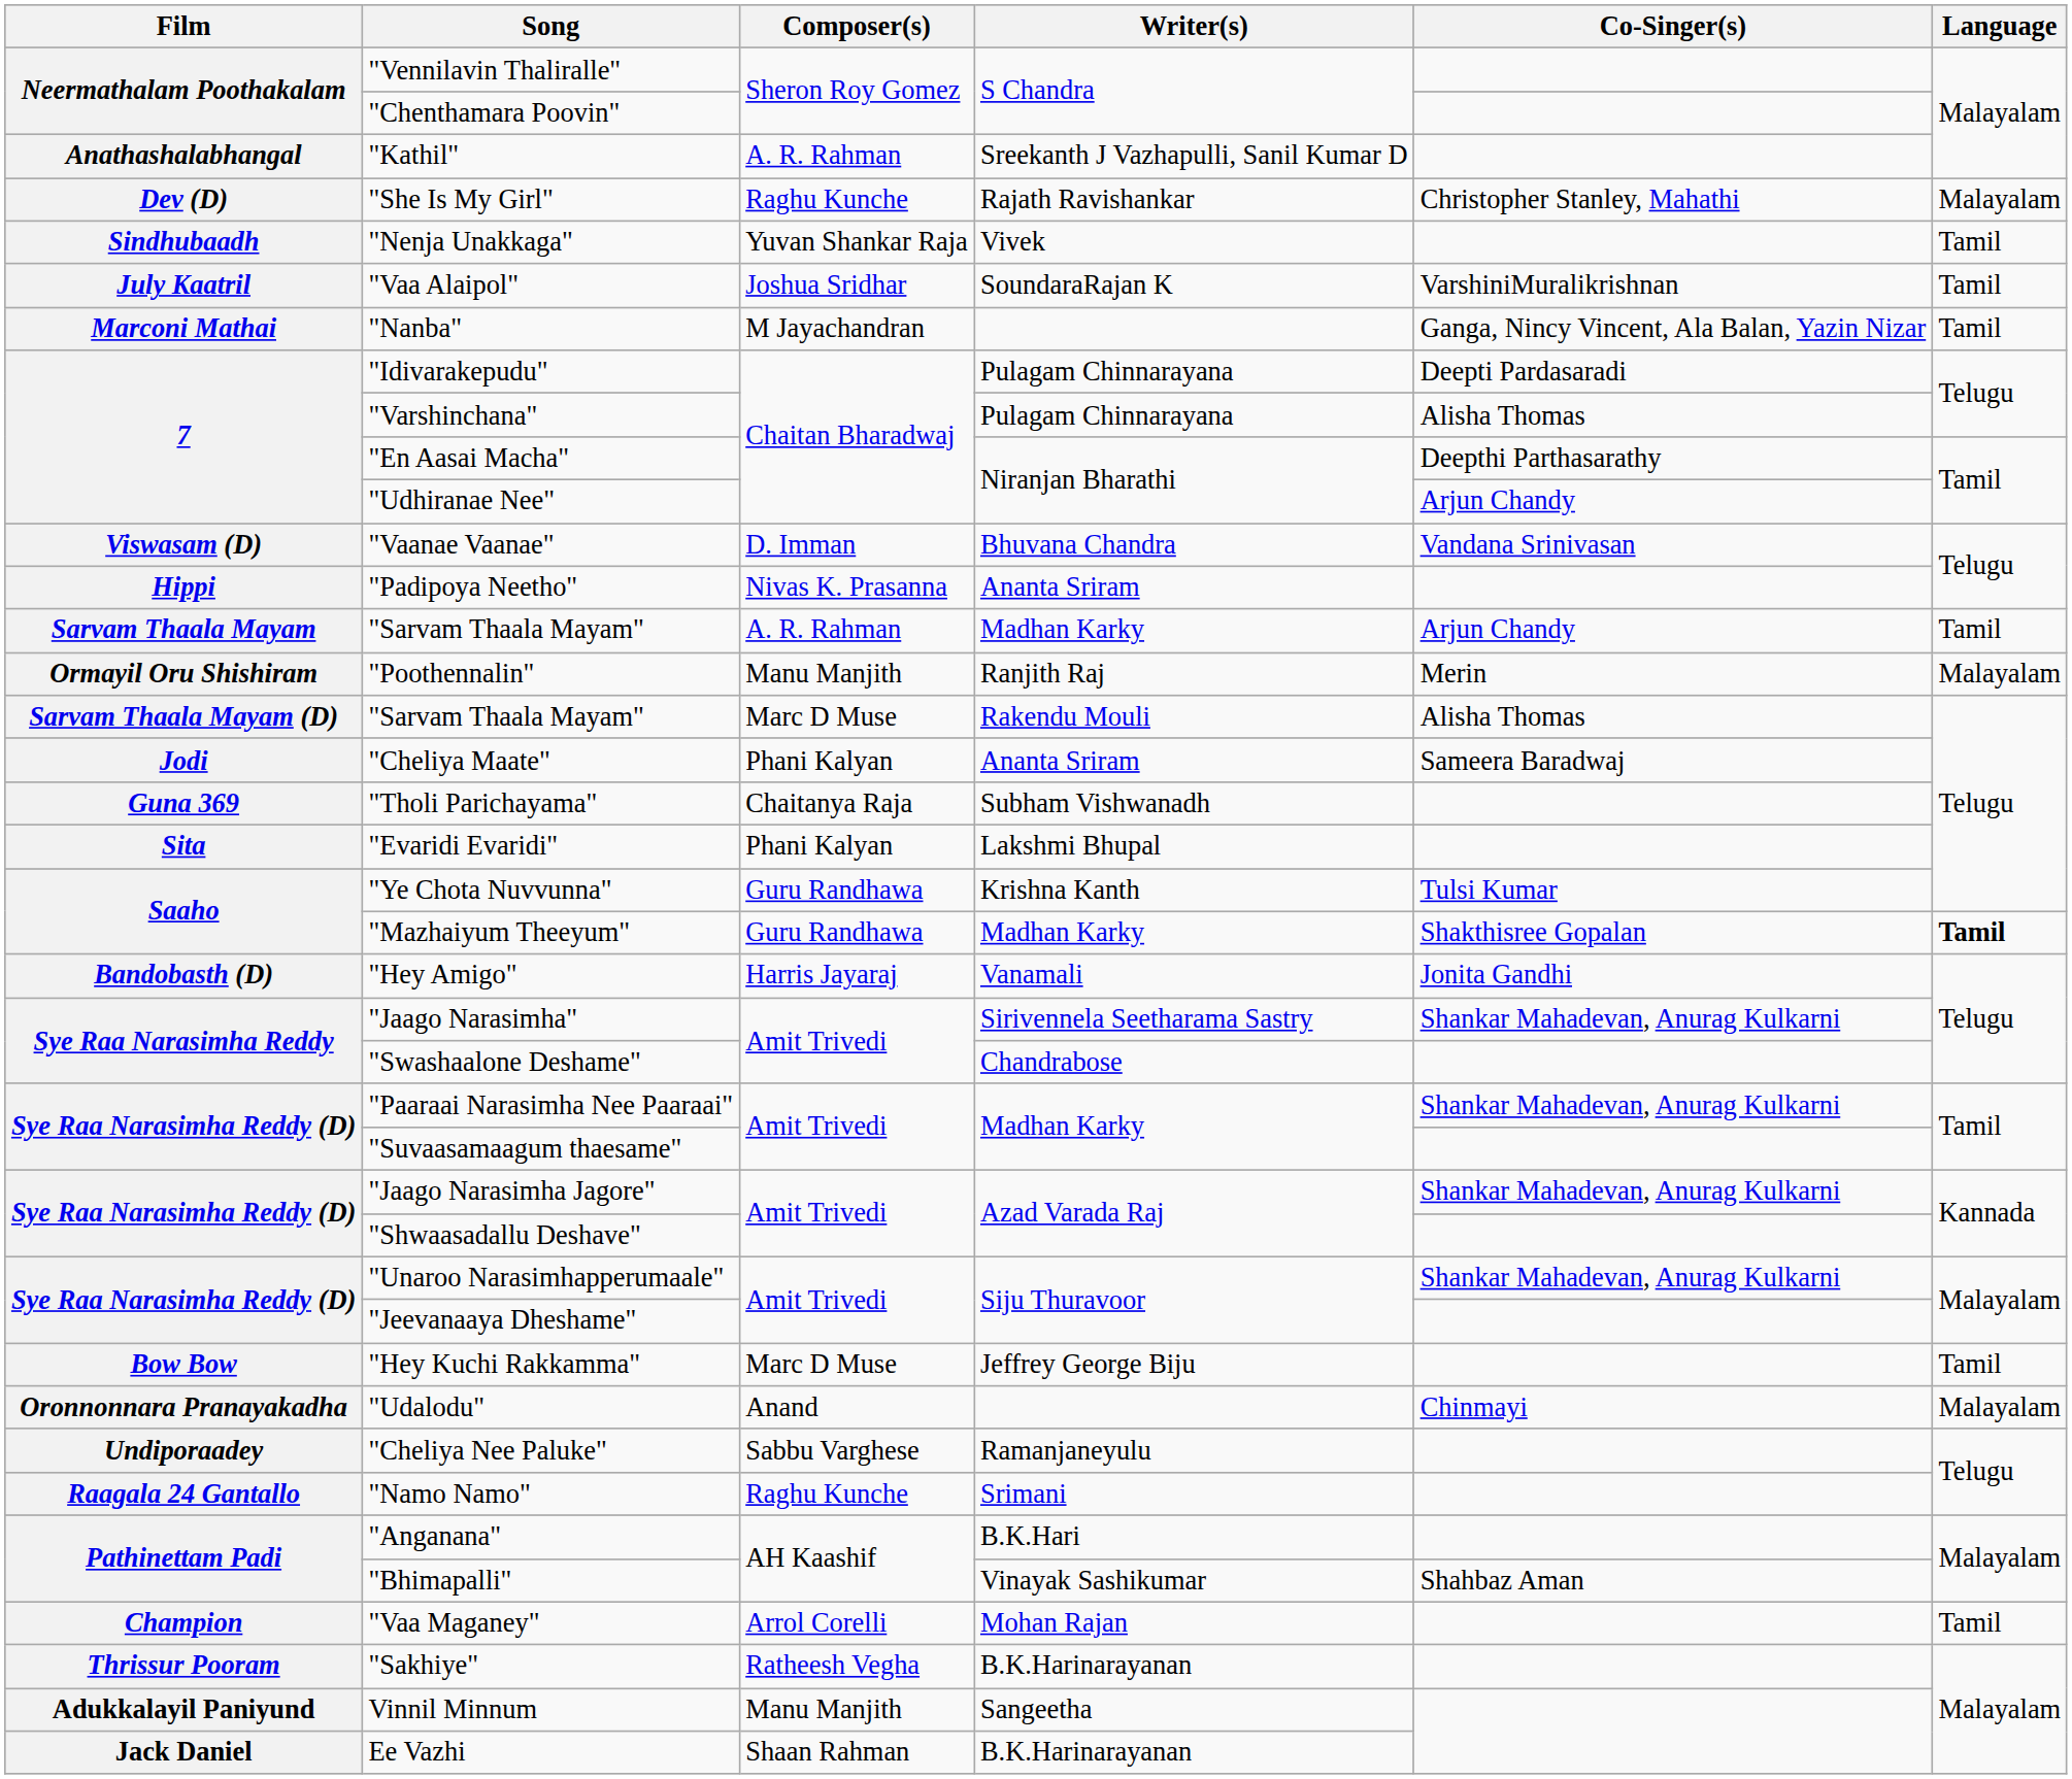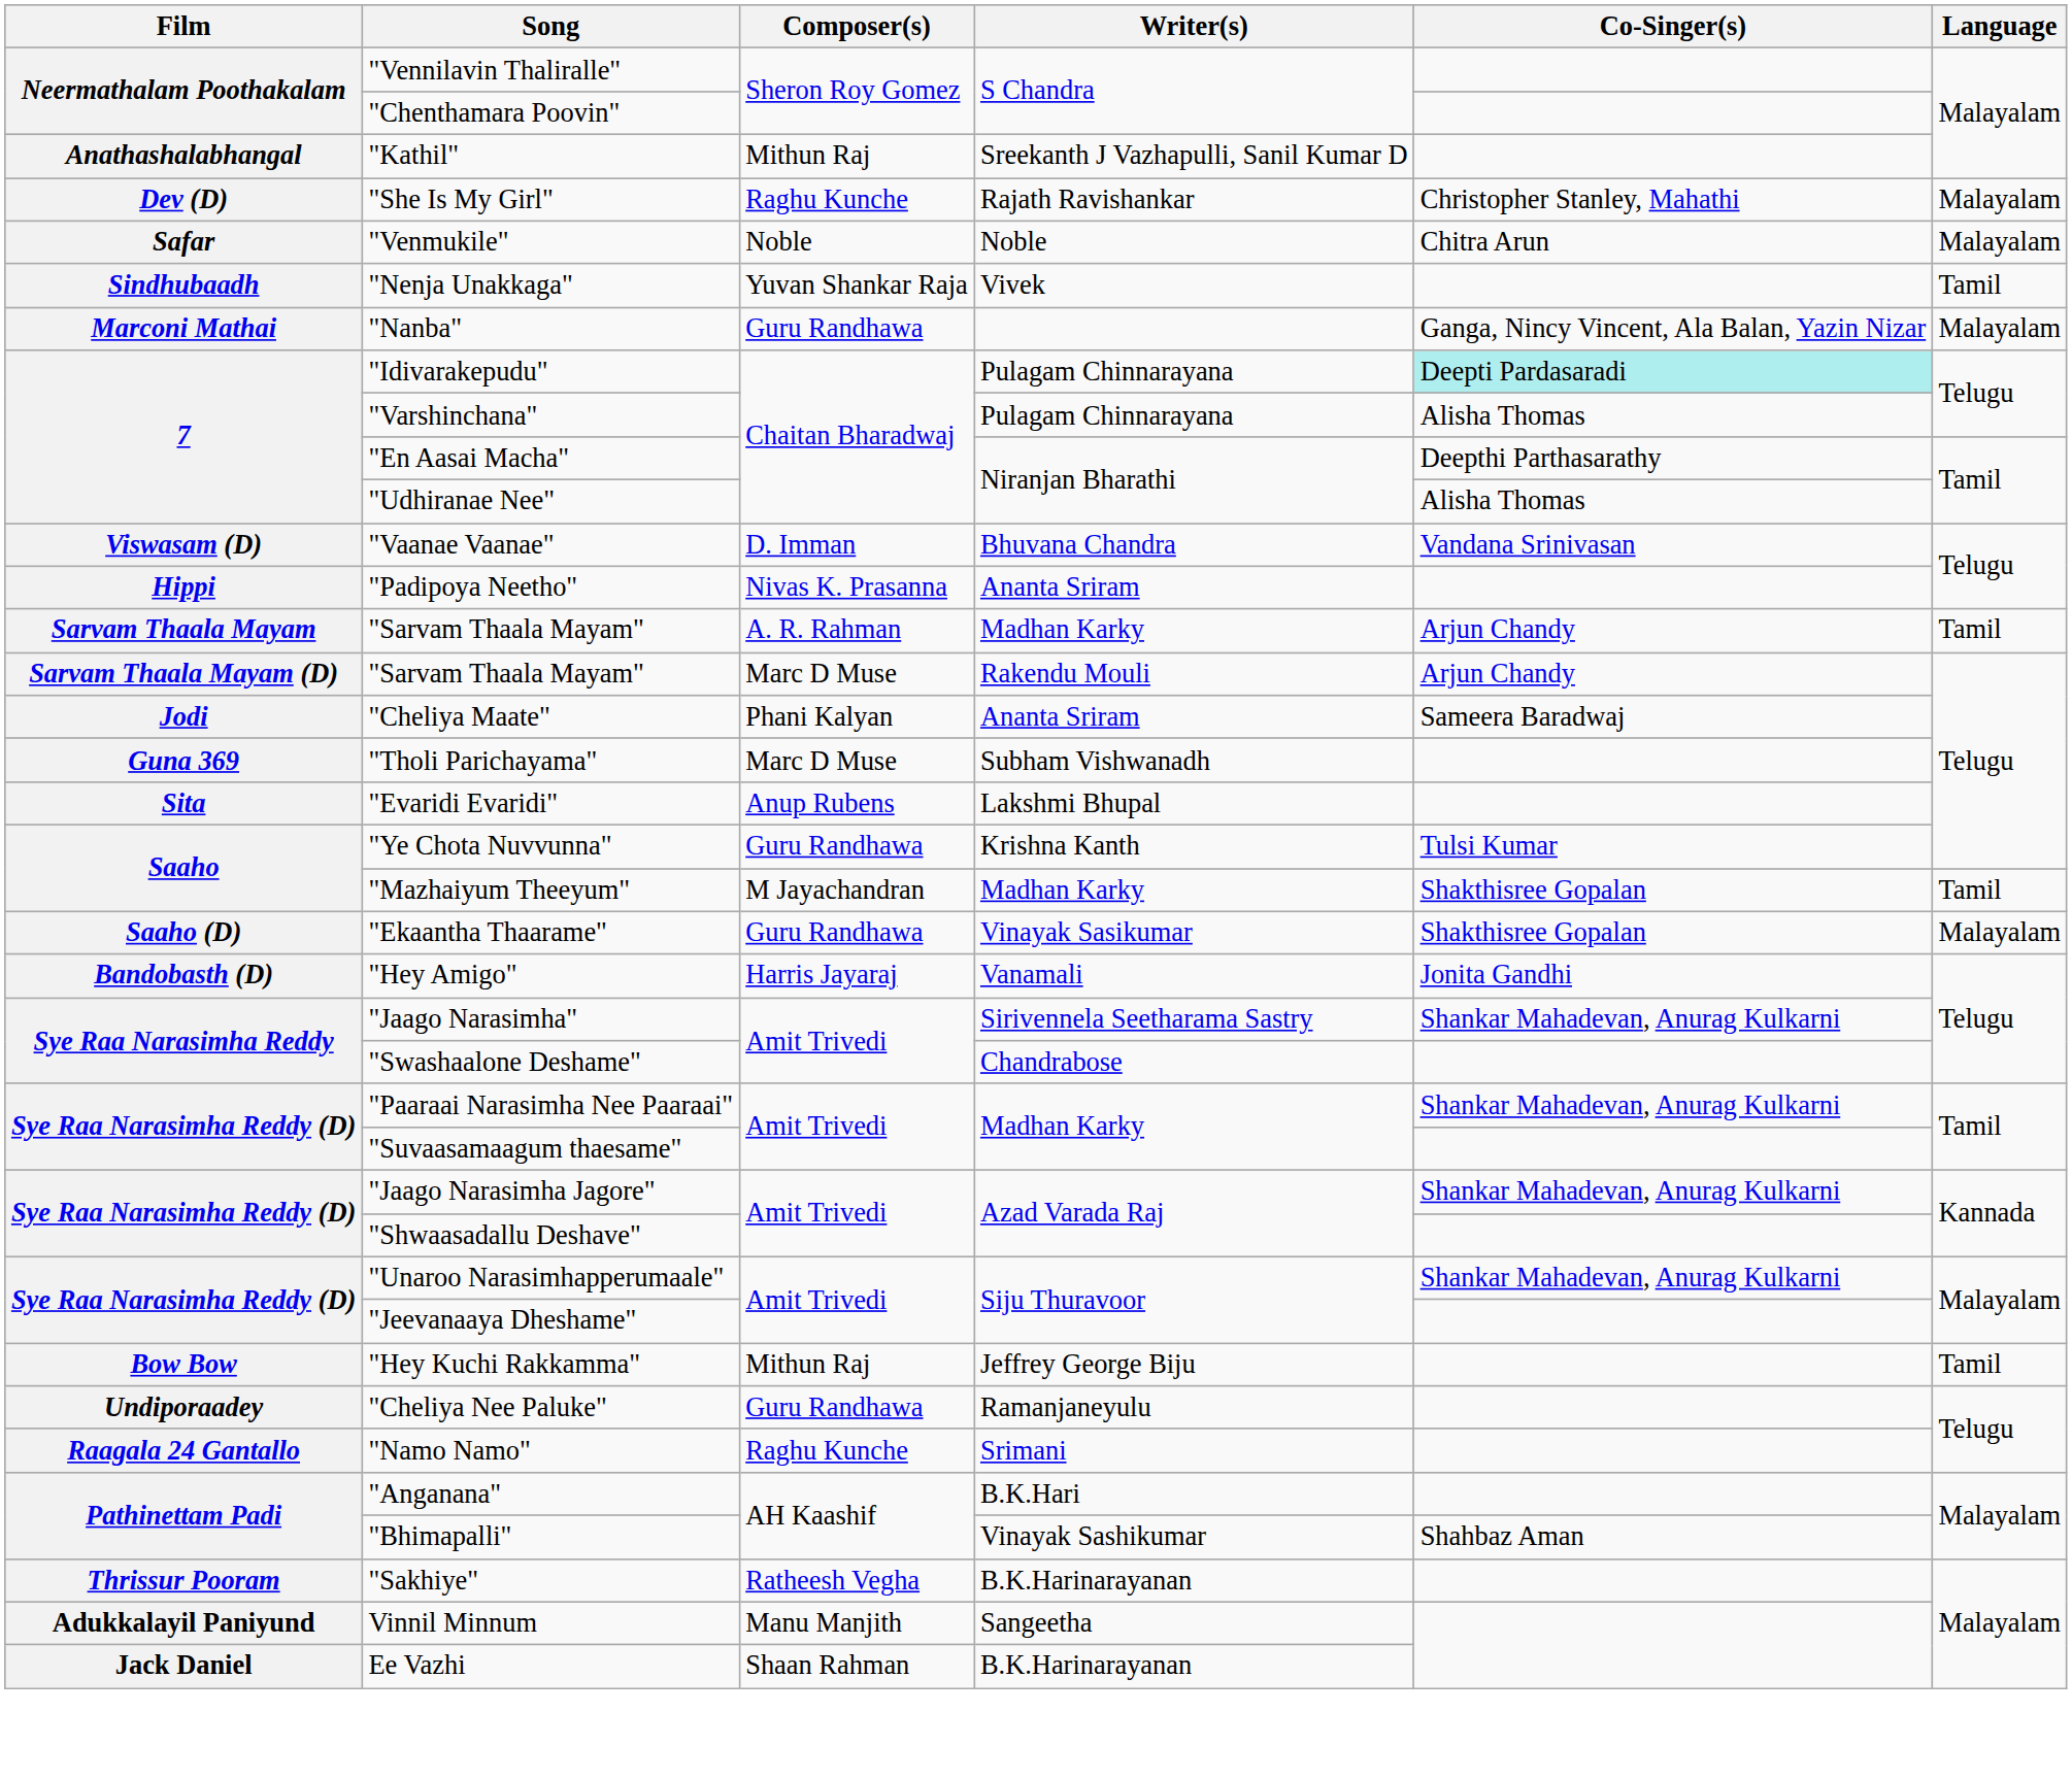"Kathil" | Composer(s): A. R. Rahman -> Mithun Raj
+ row: Safar | "Venmukile" | Noble | Noble | Chitra Arun | Malayalam
- row: July Kaatril | "Vaa Alaipol" | Joshua Sridhar | SoundaraRajan K | VarshiniMuralikrishnan | Tamil
"Nanba" | Composer(s): M Jayachandran -> Guru Randhawa
"Nanba" | Language: Tamil -> Malayalam
"Idivarakepudu" | Co-Singer(s): no background -> paleturquoise background
"Udhiranae Nee" | Co-Singer(s): Arjun Chandy -> Alisha Thomas
- row: Ormayil Oru Shishiram | "Poothennalin" | Manu Manjith | Ranjith Raj | Merin | Malayalam
"Sarvam Thaala Mayam" / Rakendu Mouli | Co-Singer(s): Alisha Thomas -> Arjun Chandy
"Tholi Parichayama" | Composer(s): Chaitanya Raja -> Marc D Muse
"Evaridi Evaridi" | Composer(s): Phani Kalyan -> Anup Rubens
"Mazhaiyum Theeyum" | Composer(s): Guru Randhawa -> M Jayachandran
"Mazhaiyum Theeyum" | Language: bold -> normal
+ row: Saaho (D) | "Ekaantha Thaarame" | Guru Randhawa | Vinayak Sasikumar | Shakthisree Gopalan | Malayalam
"Hey Kuchi Rakkamma" | Composer(s): Marc D Muse -> Mithun Raj
- row: Oronnonnara Pranayakadha | "Udalodu" | Anand | Chinmayi | Malayalam
"Cheliya Nee Paluke" | Composer(s): Sabbu Varghese -> Guru Randhawa
- row: Champion | "Vaa Maganey" | Arrol Corelli | Mohan Rajan | Tamil
